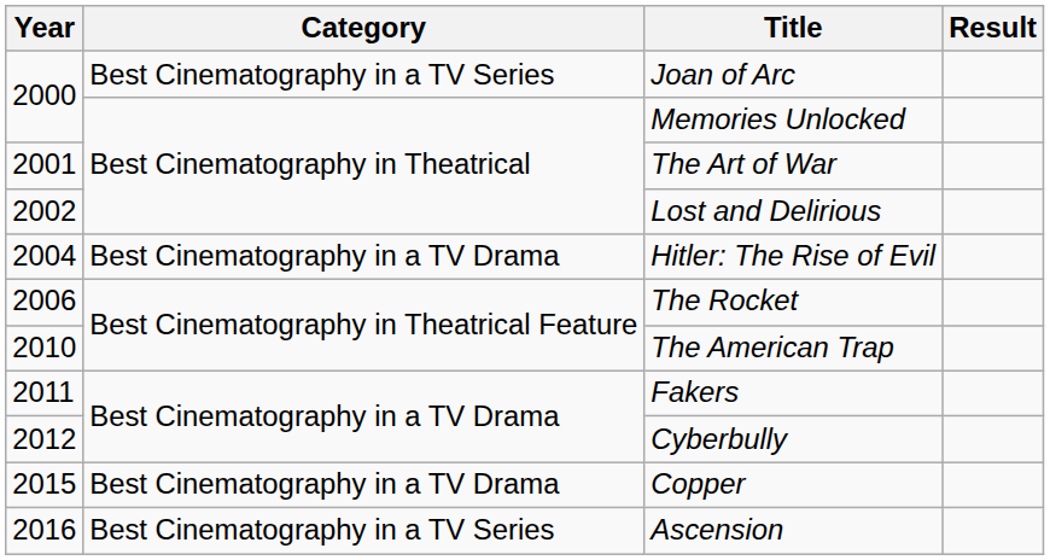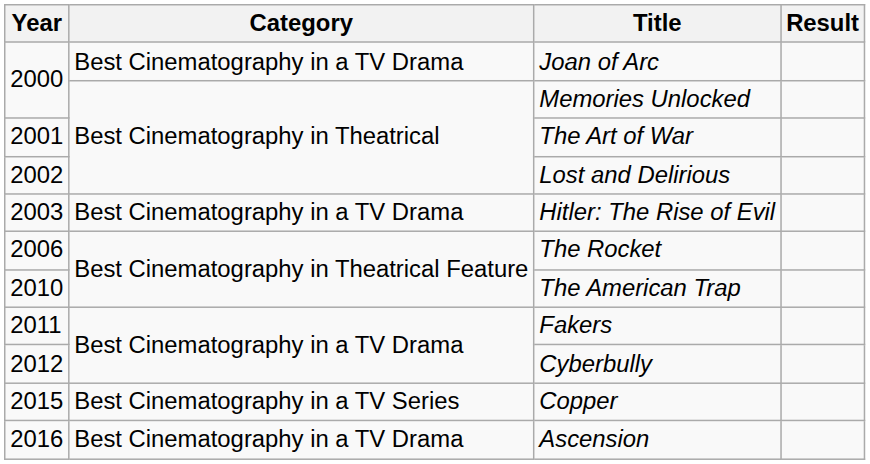Joan of Arc | Category: Best Cinematography in a TV Series -> Best Cinematography in a TV Drama
Hitler: The Rise of Evil | Year: 2004 -> 2003
Copper | Category: Best Cinematography in a TV Drama -> Best Cinematography in a TV Series
Ascension | Category: Best Cinematography in a TV Series -> Best Cinematography in a TV Drama
